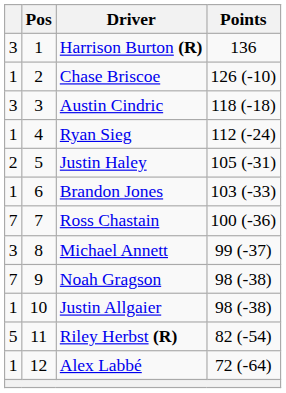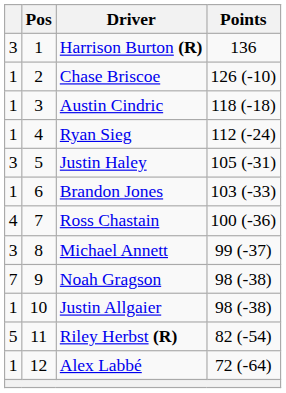Austin Cindric | column 1: 3 -> 1
Justin Haley | column 1: 2 -> 3
Ross Chastain | column 1: 7 -> 4
